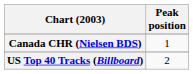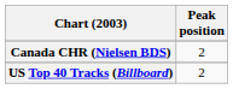Canada CHR (Nielsen BDS) | Peak position: 1 -> 2
